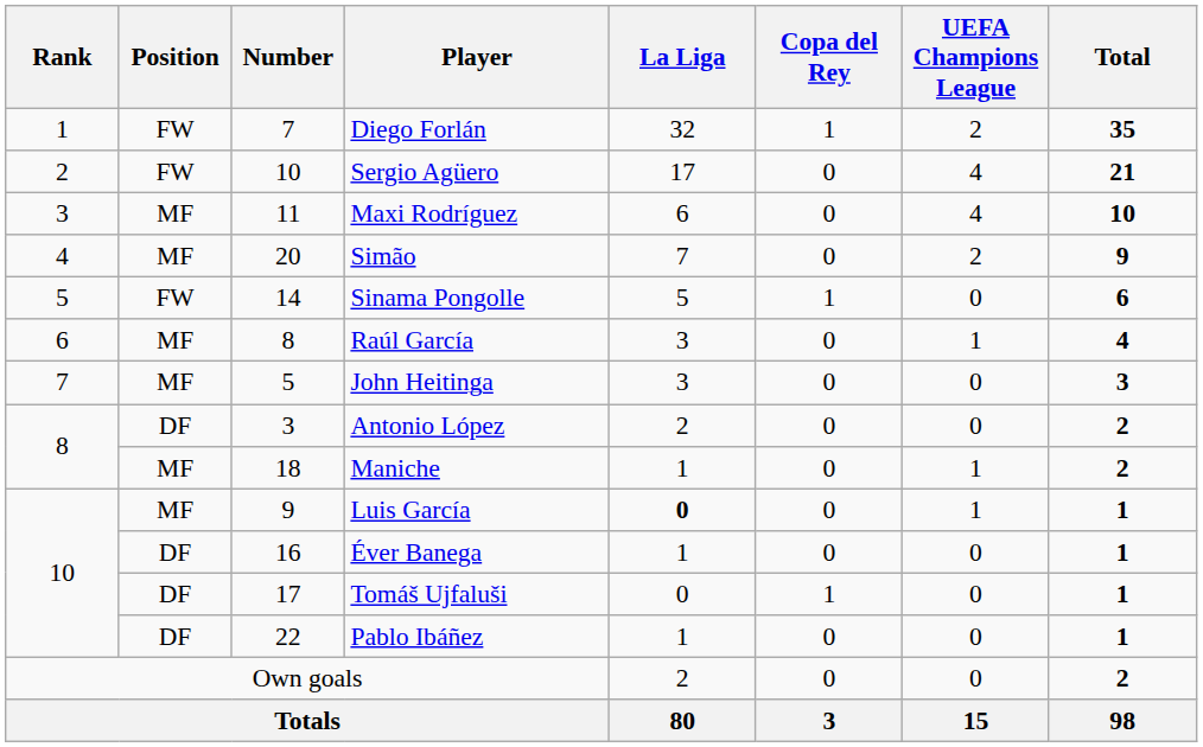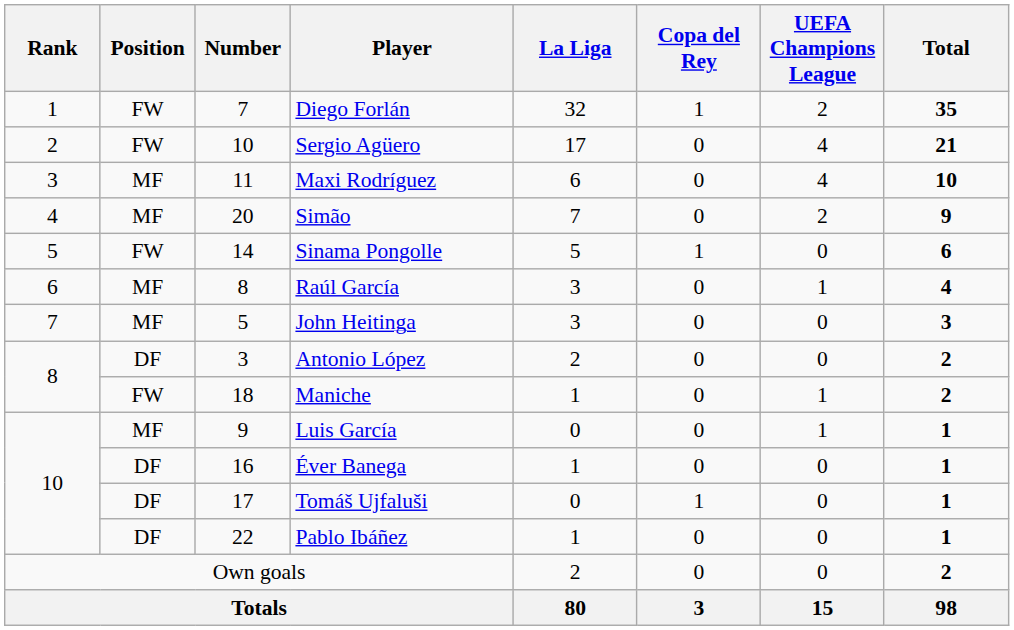Maniche | Position: MF -> FW
Luis García | La Liga: bold -> normal
